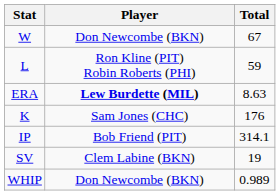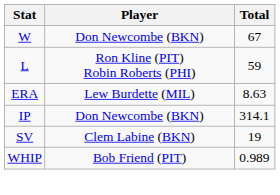ERA | Player: bold -> normal
- row: K | Sam Jones (CHC) | 176
IP | Player: Bob Friend (PIT) -> Don Newcombe (BKN)
WHIP | Player: Don Newcombe (BKN) -> Bob Friend (PIT)
